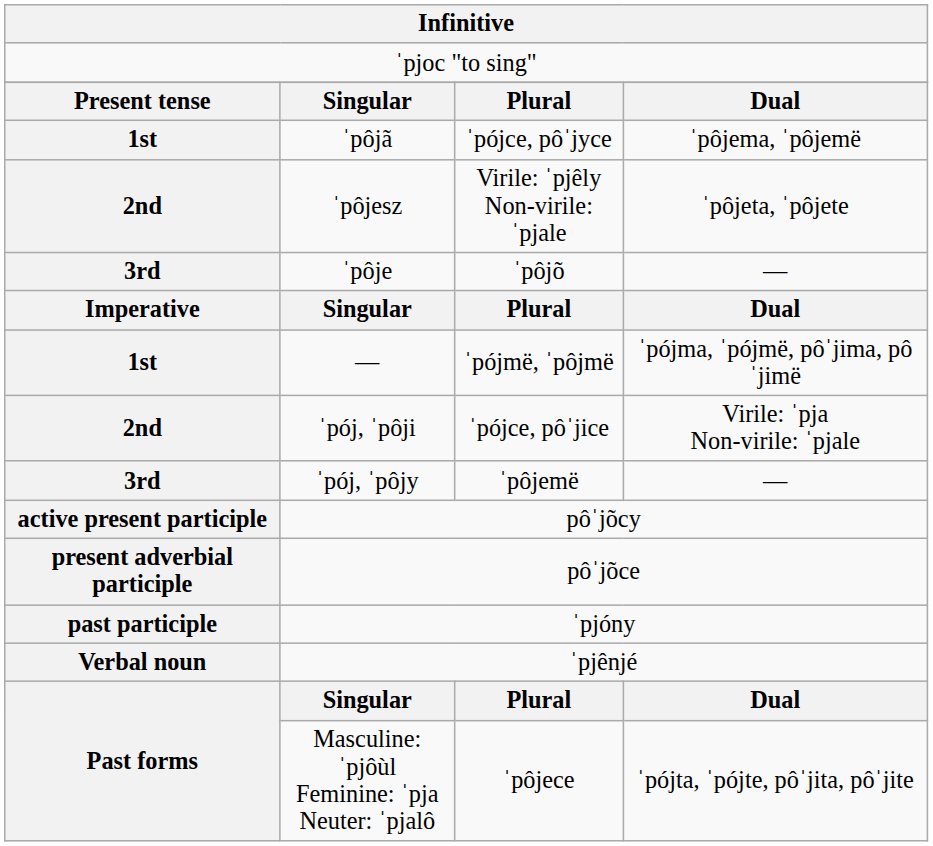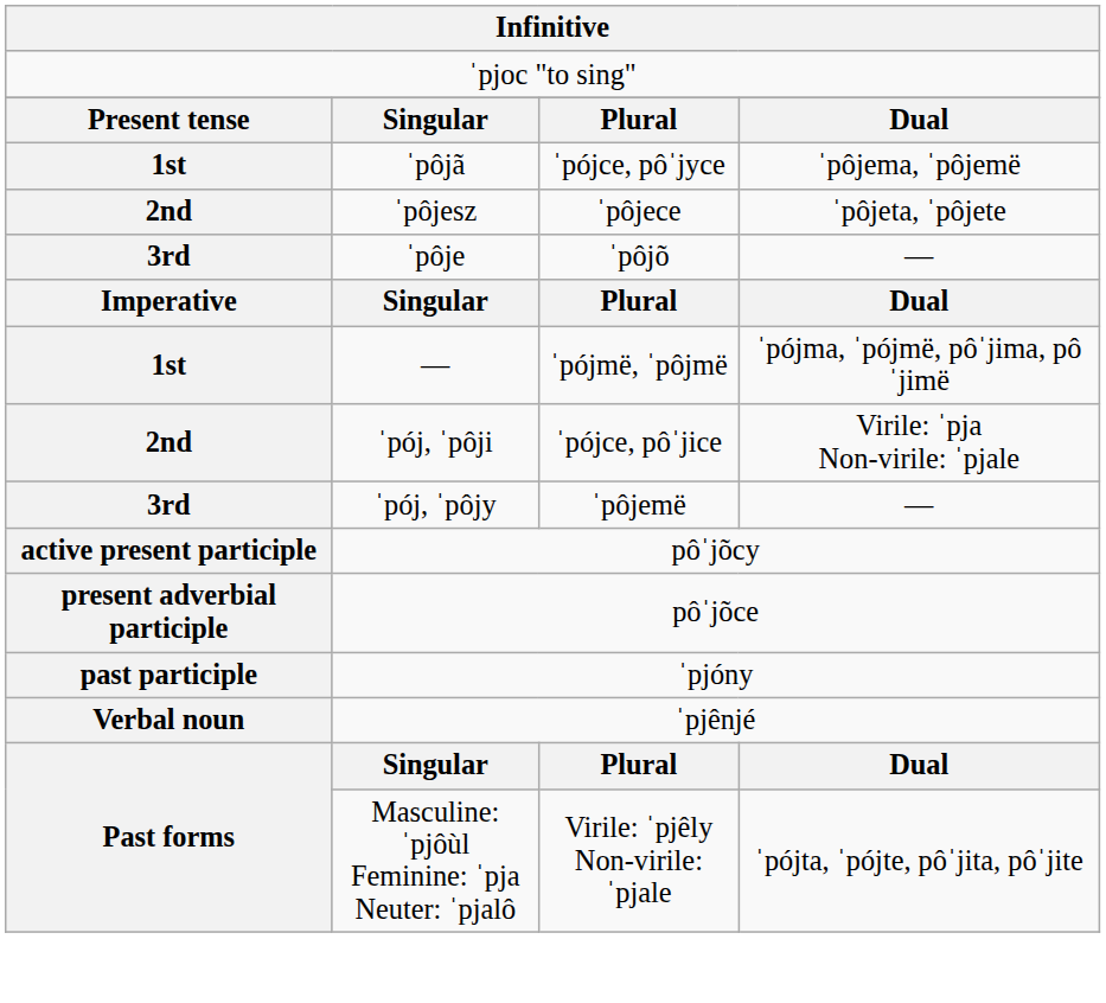ˈpôjesz | column 3: Virile: ˈpjêly Non-virile: ˈpjale -> ˈpôjece
Masculine: ˈpjôùl Feminine: ˈpja Neuter: ˈpjalô | column 3: ˈpôjece -> Virile: ˈpjêly Non-virile: ˈpjale
